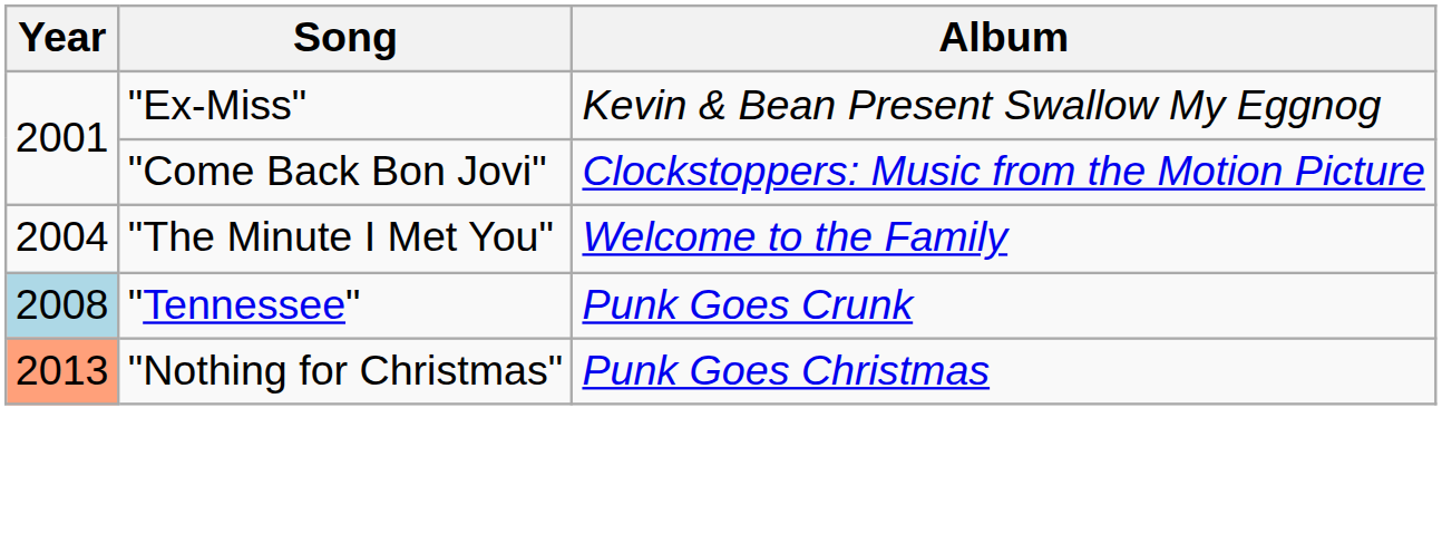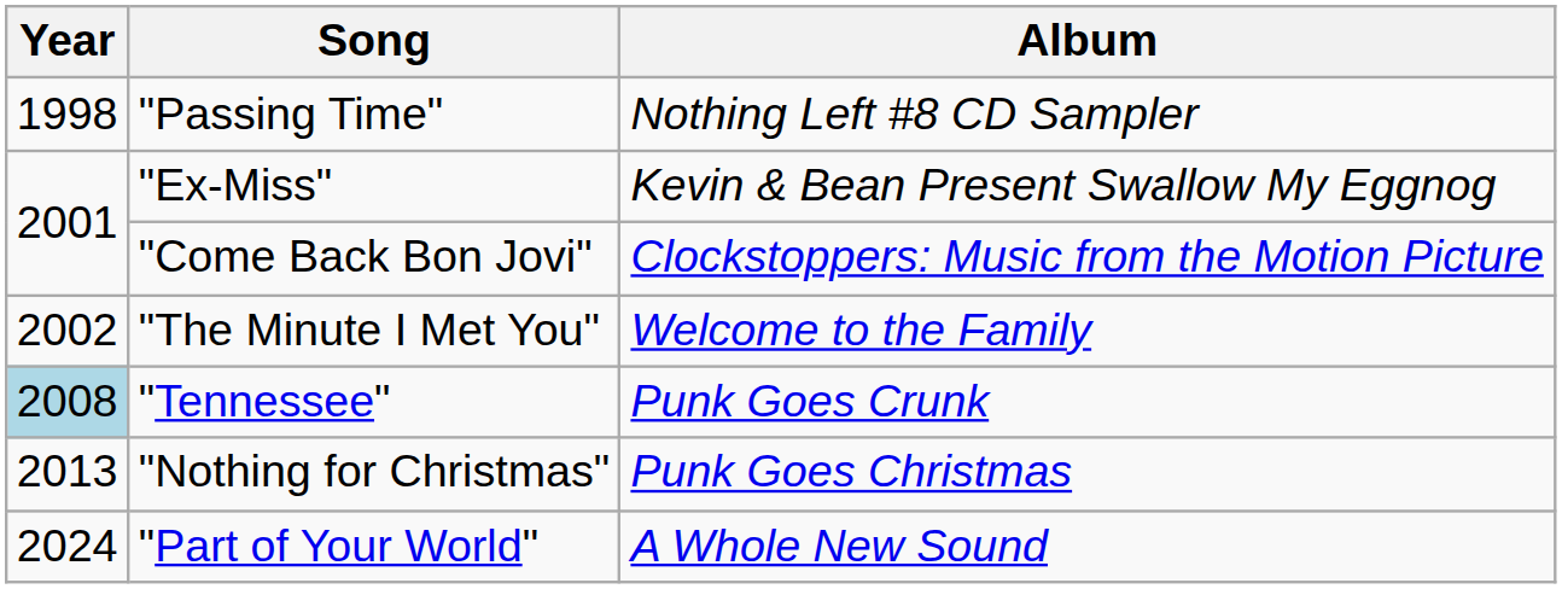+ row: 1998 | "Passing Time" | Nothing Left #8 CD Sampler
"The Minute I Met You" | Year: 2004 -> 2002
"Nothing for Christmas" | Year: lightsalmon background -> no background
+ row: 2024 | "Part of Your World" | A Whole New Sound
